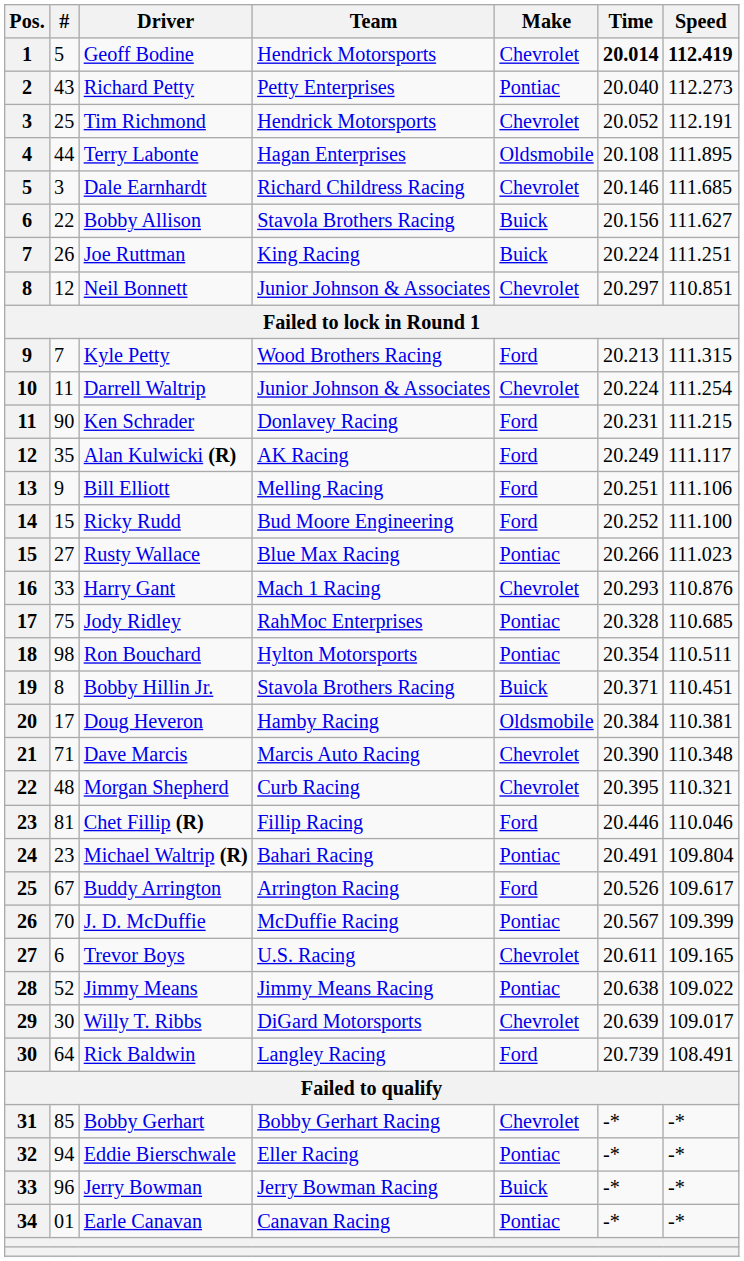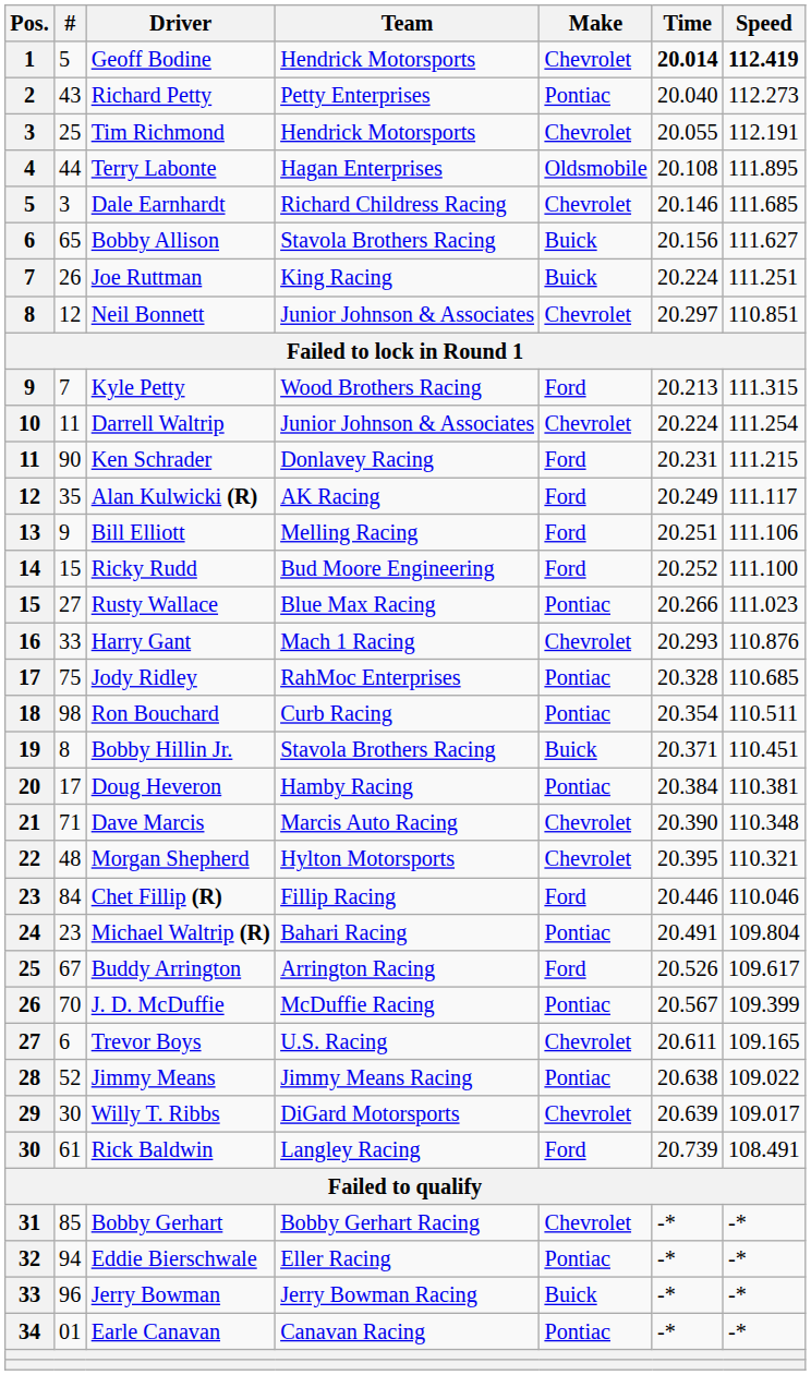Tim Richmond | Time: 20.052 -> 20.055
Bobby Allison | #: 22 -> 65
Ron Bouchard | Team: Hylton Motorsports -> Curb Racing
Doug Heveron | Make: Oldsmobile -> Pontiac
Morgan Shepherd | Team: Curb Racing -> Hylton Motorsports
Chet Fillip (R) | #: 81 -> 84
Rick Baldwin | #: 64 -> 61
